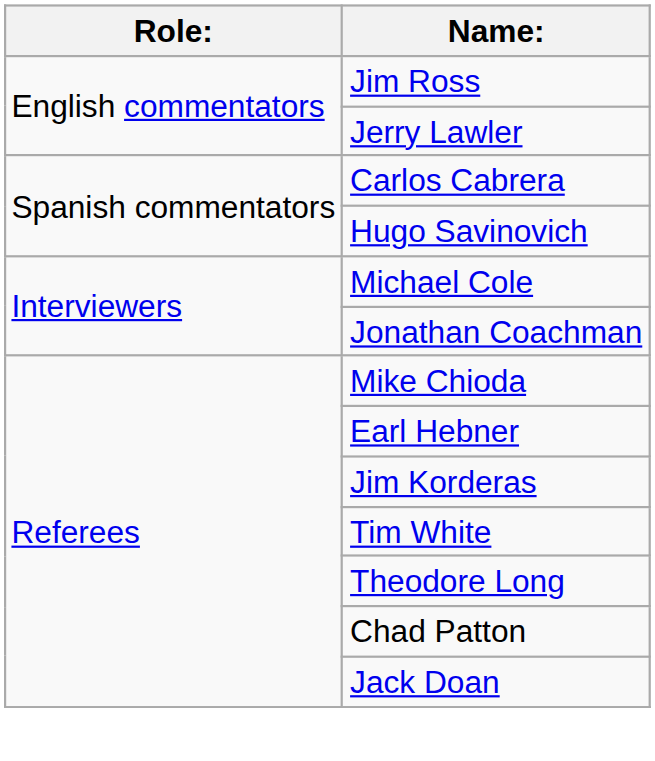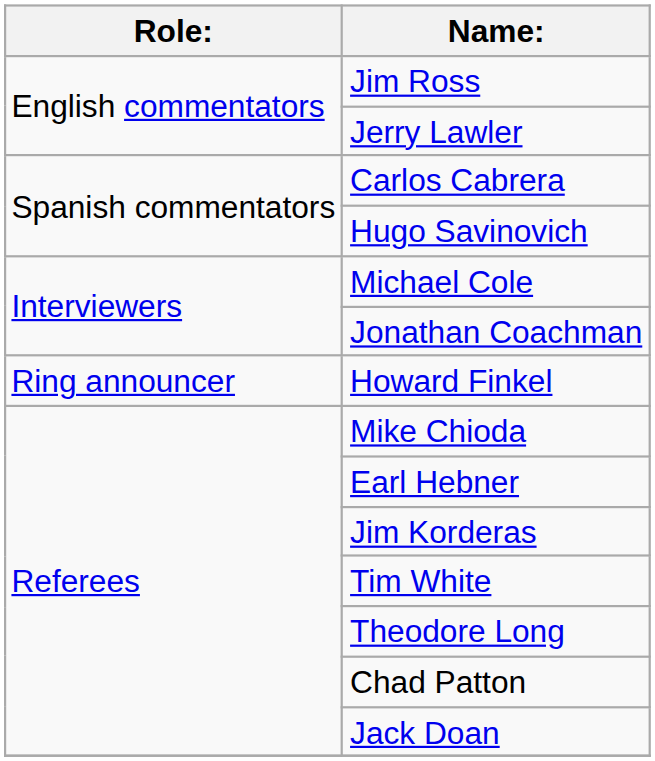+ row: Ring announcer | Howard Finkel
